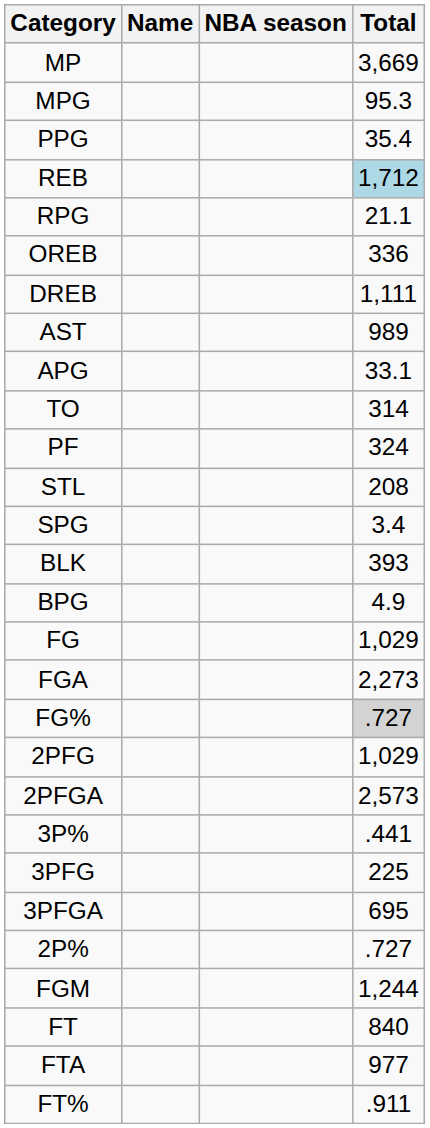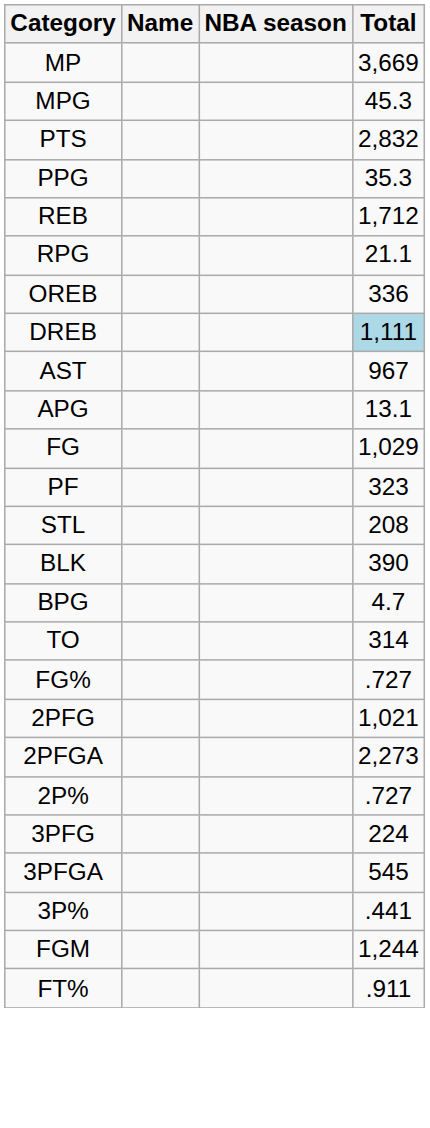MPG | Total: 95.3 -> 45.3
+ row: PTS | 2,832
PPG | Total: 35.4 -> 35.3
REB | Total: lightblue background -> no background
DREB | Total: no background -> lightblue background
AST | Total: 989 -> 967
APG | Total: 33.1 -> 13.1
rows swapped: TO <-> FG
PF | Total: 324 -> 323
- row: SPG | 3.4
BLK | Total: 393 -> 390
BPG | Total: 4.9 -> 4.7
- row: FGA | 2,273
FG% | Total: lightgrey background -> no background
2PFG | Total: 1,029 -> 1,021
2PFGA | Total: 2,573 -> 2,273
rows swapped: 2P% <-> 3P%
3PFG | Total: 225 -> 224
3PFGA | Total: 695 -> 545
- row: FT | 840
- row: FTA | 977
